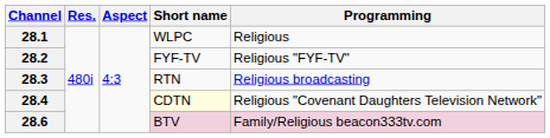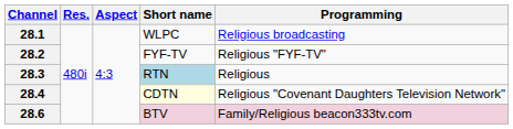28.1 | Programming: Religious -> Religious broadcasting
28.3 | Short name: no background -> lightblue background
28.3 | Programming: Religious broadcasting -> Religious
